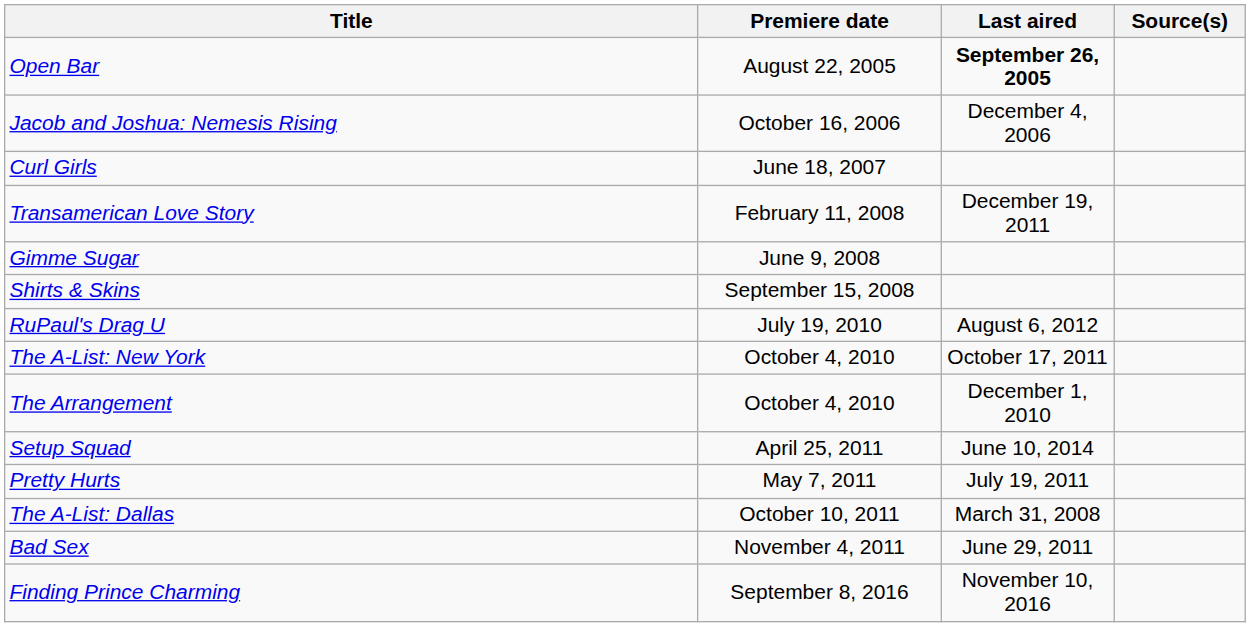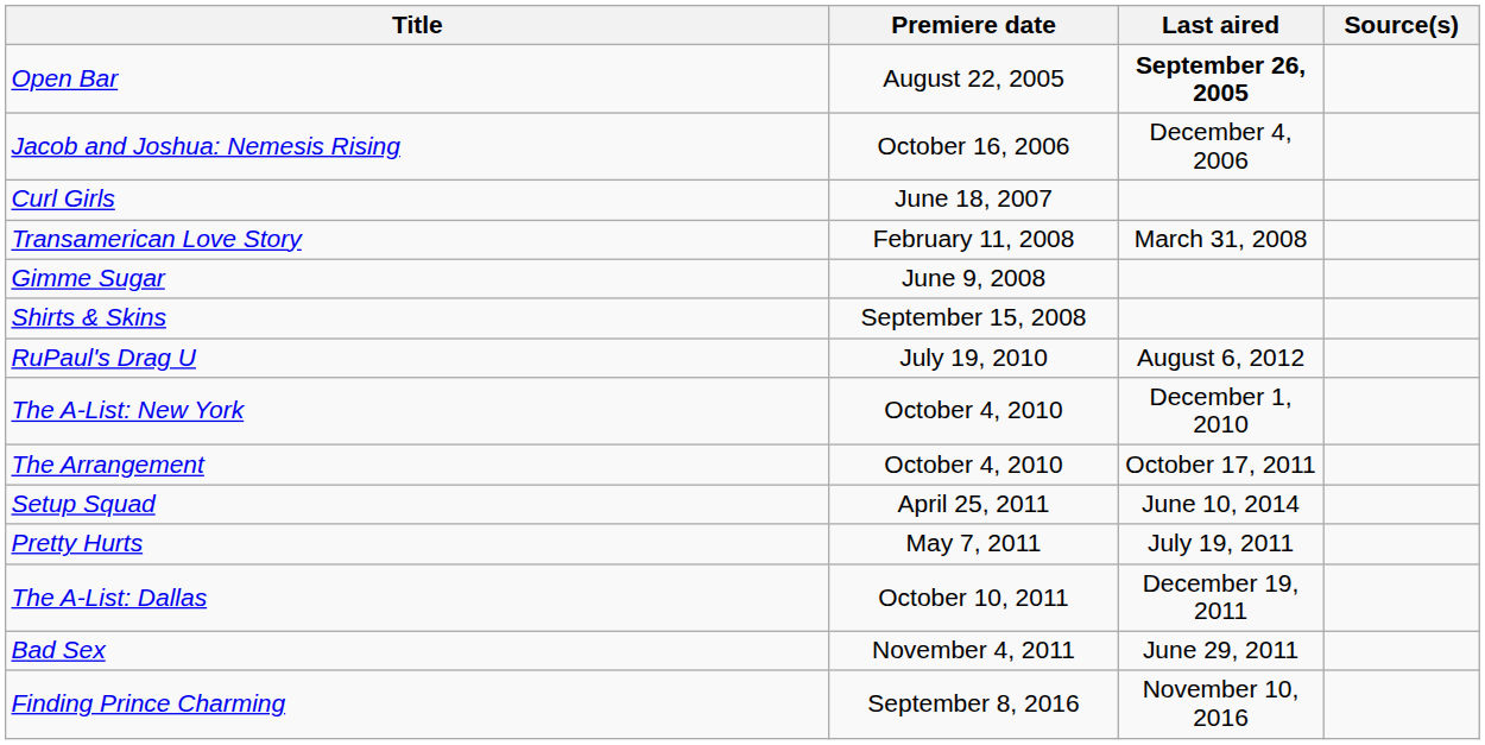Transamerican Love Story | Last aired: December 19, 2011 -> March 31, 2008
The A-List: New York | Last aired: October 17, 2011 -> December 1, 2010
The Arrangement | Last aired: December 1, 2010 -> October 17, 2011
The A-List: Dallas | Last aired: March 31, 2008 -> December 19, 2011
